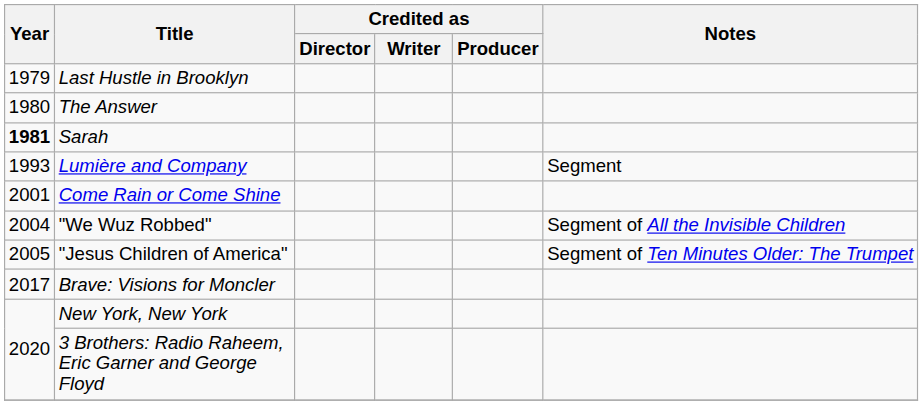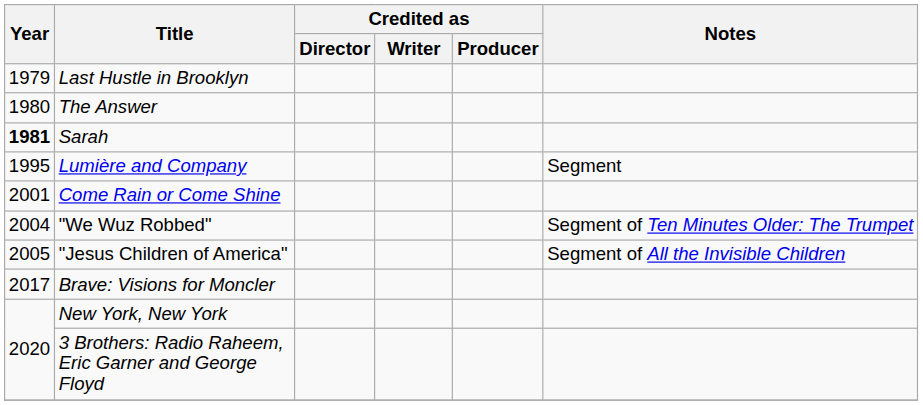Lumière and Company | Year: 1993 -> 1995
"We Wuz Robbed" | Notes: Segment of All the Invisible Children -> Segment of Ten Minutes Older: The Trumpet
"Jesus Children of America" | Notes: Segment of Ten Minutes Older: The Trumpet -> Segment of All the Invisible Children
